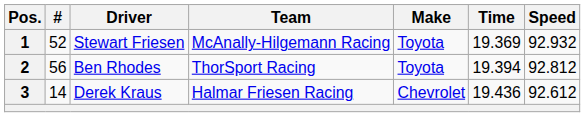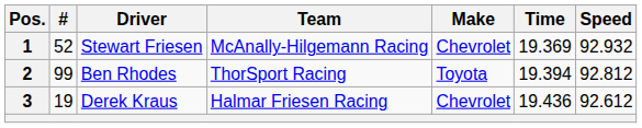1 | Make: Toyota -> Chevrolet
2 | #: 56 -> 99
3 | #: 14 -> 19
